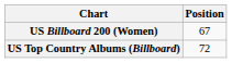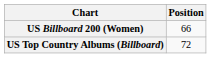US Billboard 200 (Women) | Position: 67 -> 66
